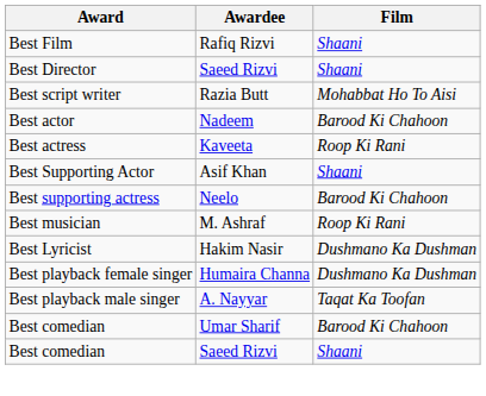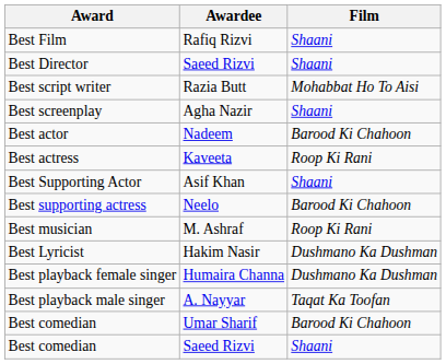+ row: Best screenplay | Agha Nazir | Shaani
